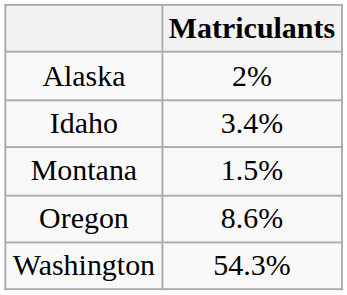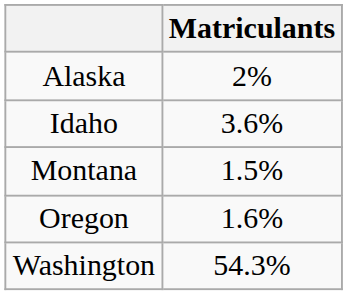Idaho | Matriculants: 3.4% -> 3.6%
Oregon | Matriculants: 8.6% -> 1.6%
